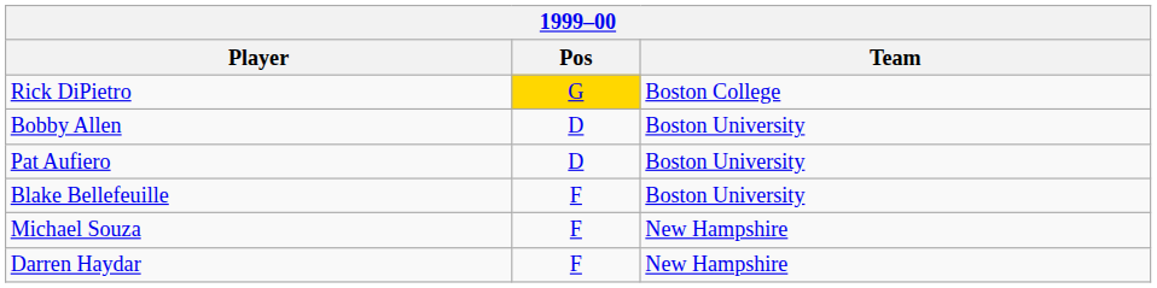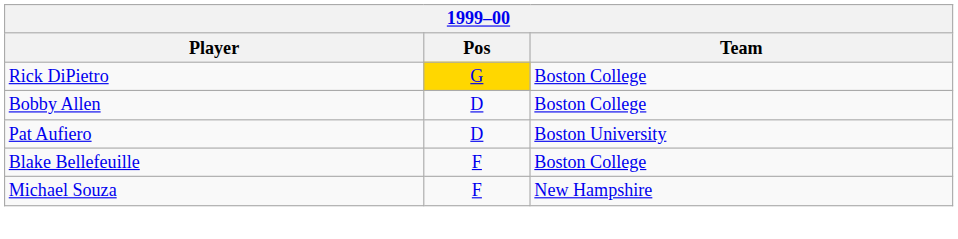Bobby Allen | Team: Boston University -> Boston College
Blake Bellefeuille | Team: Boston University -> Boston College
- row: Darren Haydar | F | New Hampshire
